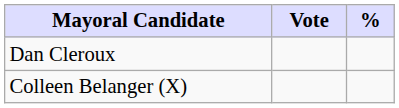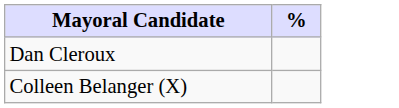- column: Vote
